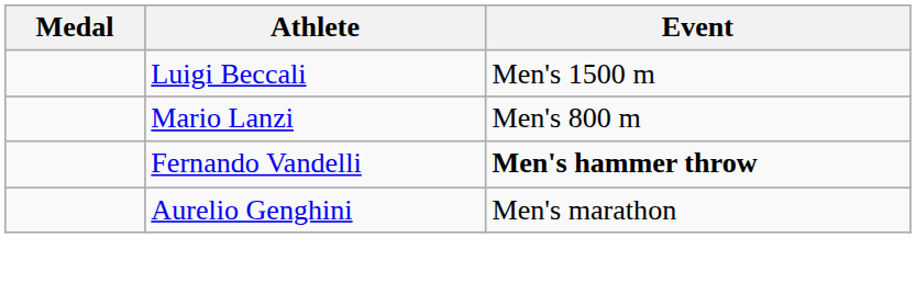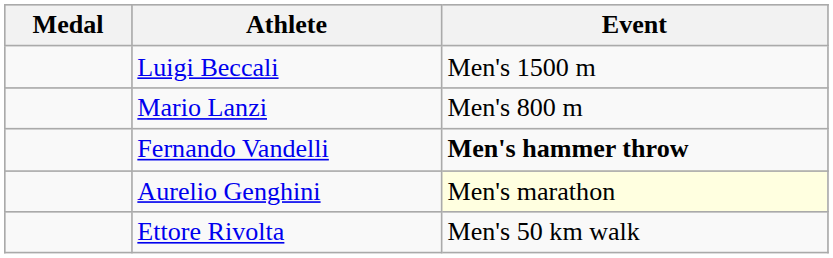Aurelio Genghini | Event: no background -> lightyellow background
+ row: Ettore Rivolta | Men's 50 km walk
